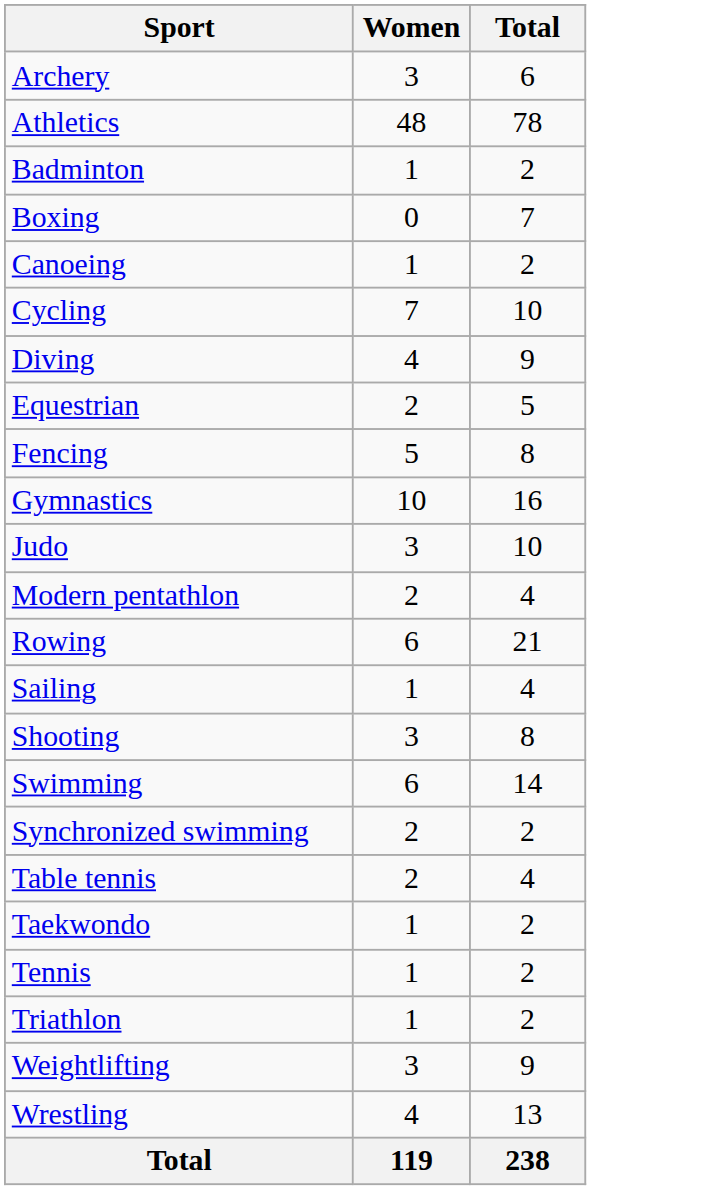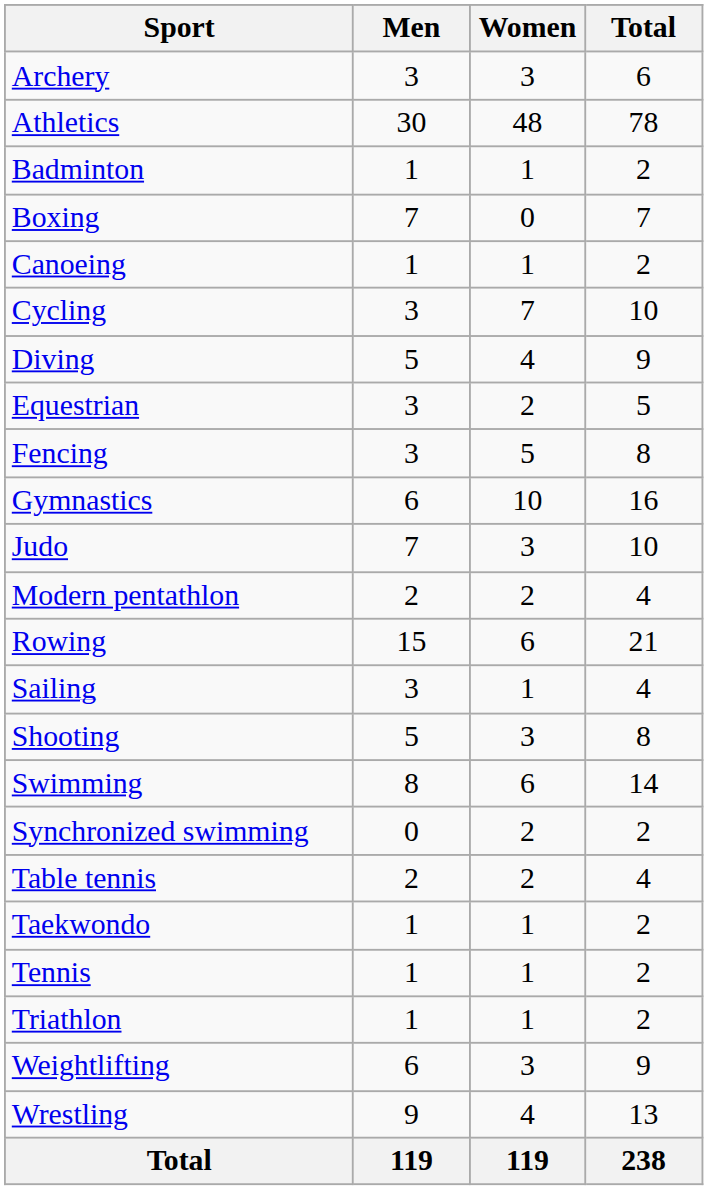+ column: Men | 3 | 30 | 1 | 7 | 1 | 3 | 5 | 3 | 3 | 6 | 7 | 2 | 15 | 3 | 5 | 8 | 0 | 2 | 1 | 1 | 1 | 6 | 9 | 119
